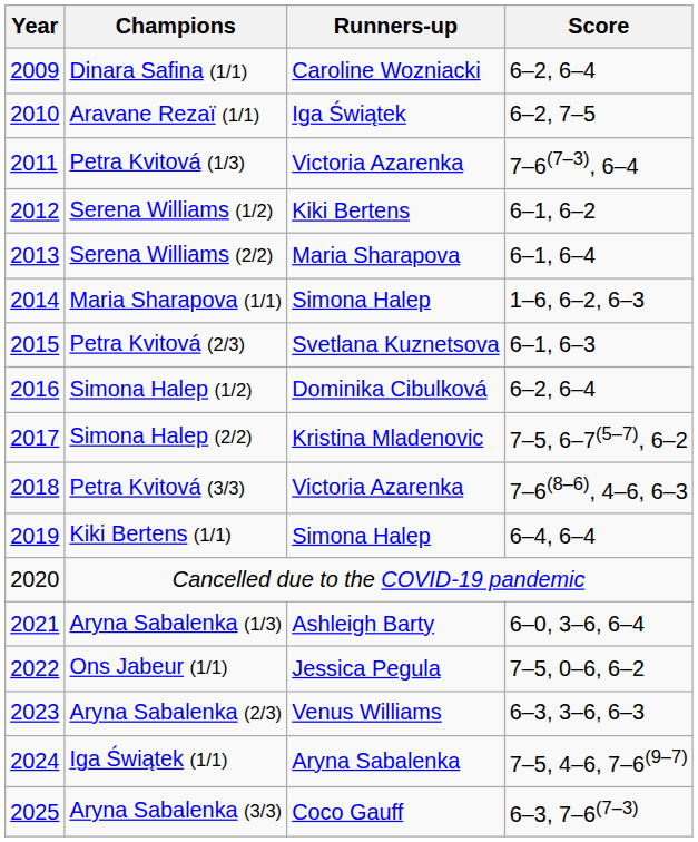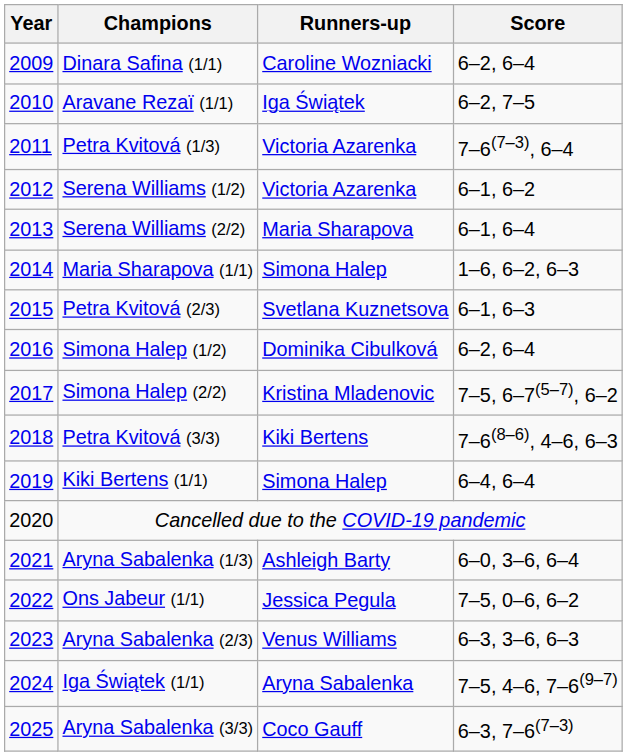Serena Williams (1/2) | Runners-up: Kiki Bertens -> Victoria Azarenka
Petra Kvitová (3/3) | Runners-up: Victoria Azarenka -> Kiki Bertens
